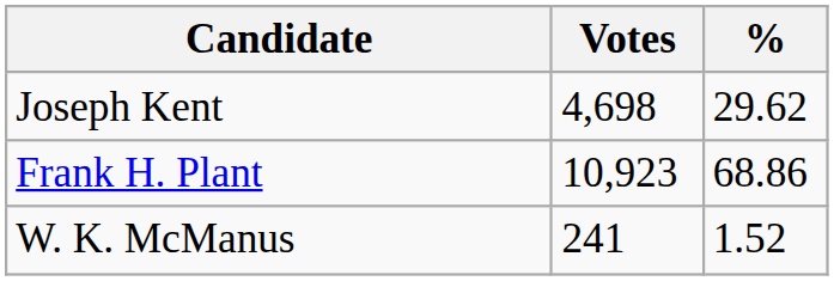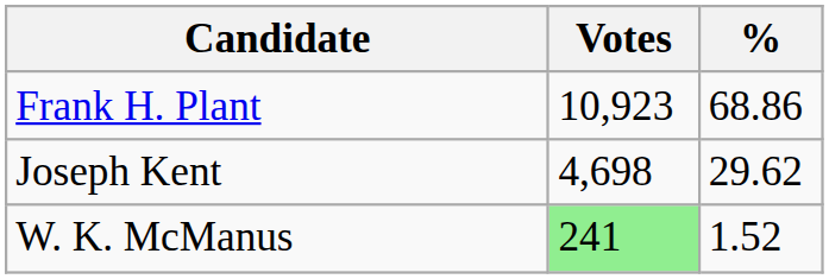rows swapped: Frank H. Plant <-> Joseph Kent
W. K. McManus | Votes: no background -> lightgreen background
